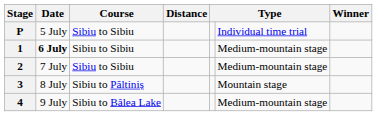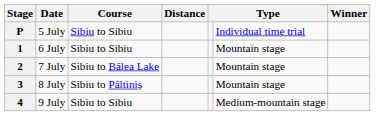1 | Date: bold -> normal
1 | column 6: Medium-mountain stage -> Mountain stage
2 | Course: Sibiu to Sibiu -> Sibiu to Bâlea Lake
2 | column 6: Medium-mountain stage -> Mountain stage
4 | Course: Sibiu to Bâlea Lake -> Sibiu to Sibiu
